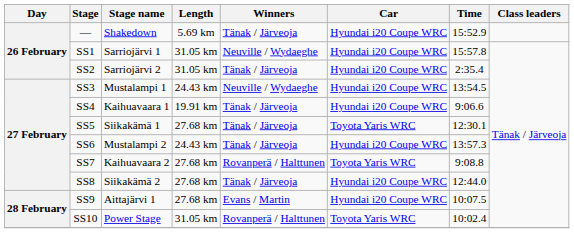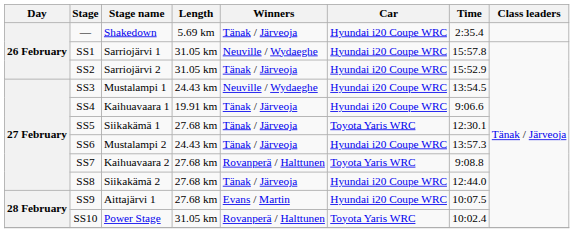— | Time: 15:52.9 -> 2:35.4
SS2 | Time: 2:35.4 -> 15:52.9
